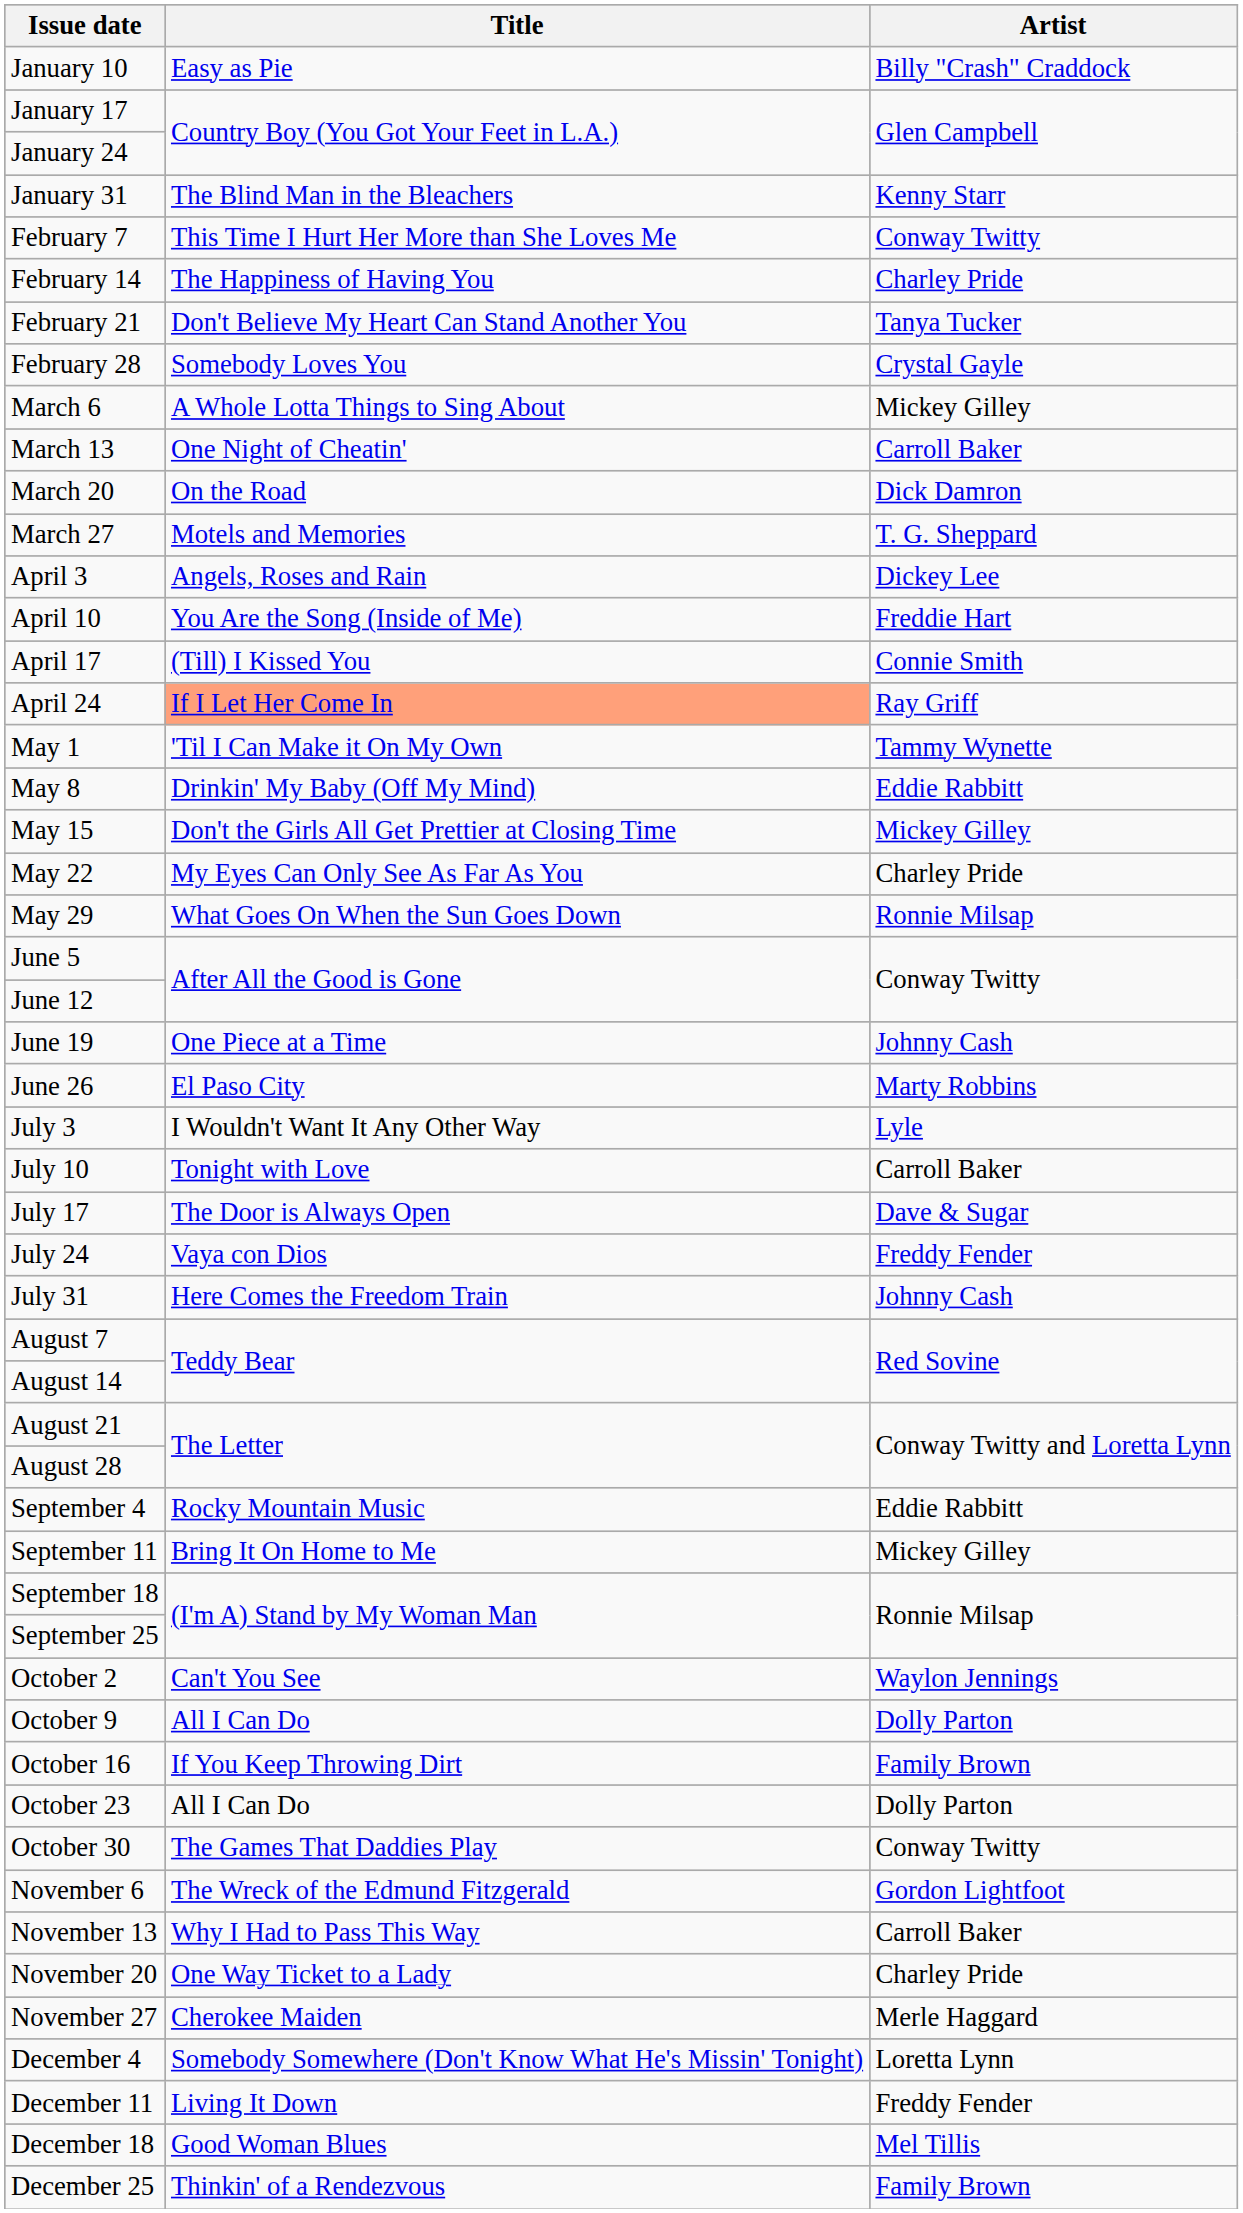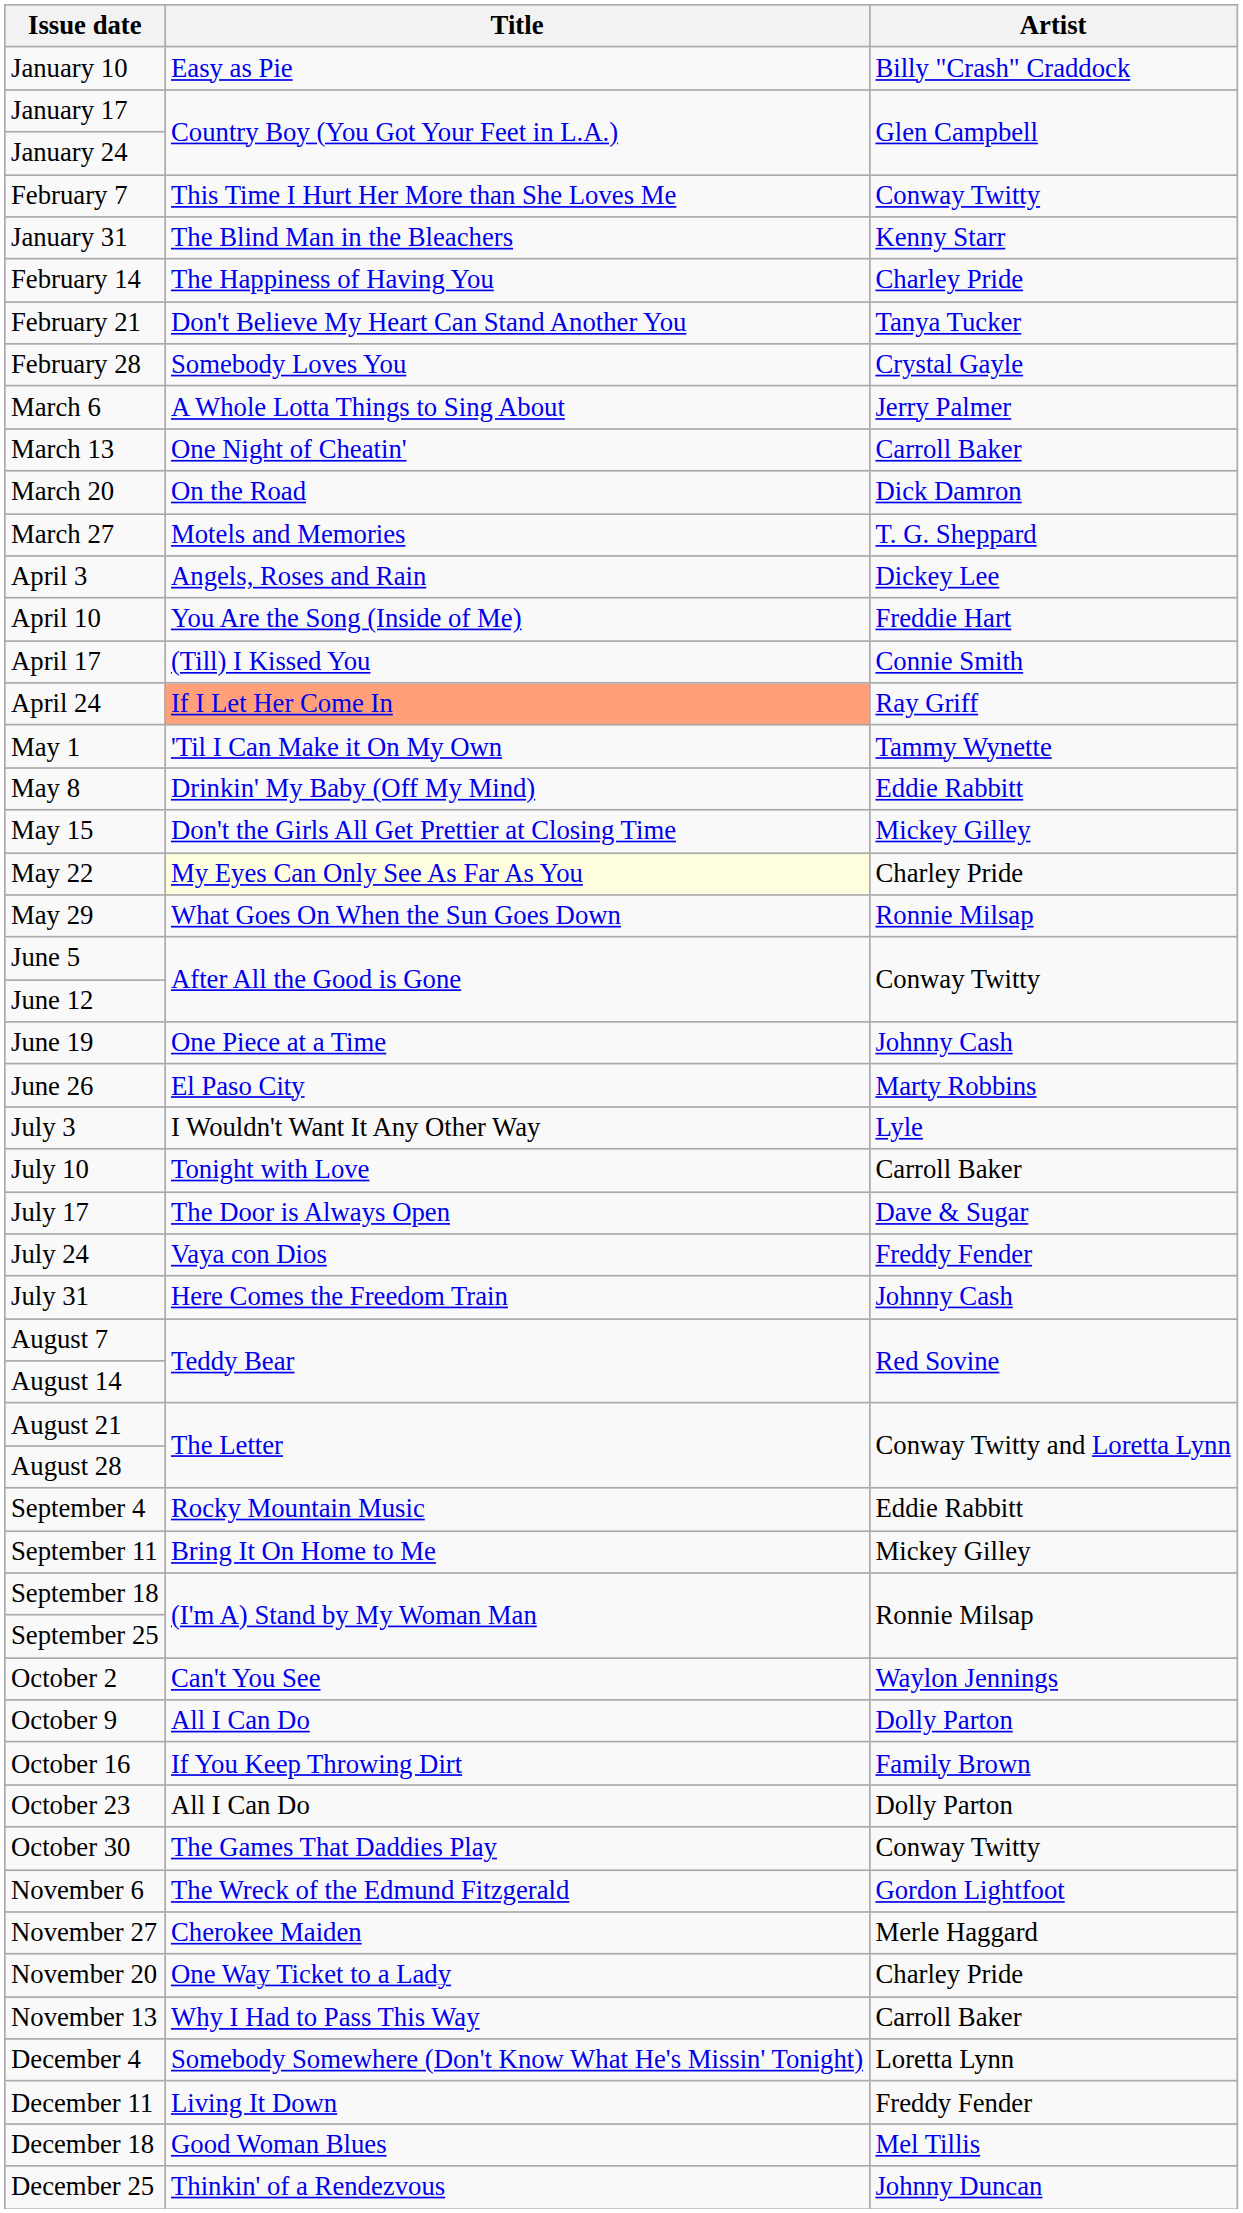rows swapped: January 31 <-> February 7
March 6 | Artist: Mickey Gilley -> Jerry Palmer
May 22 | Title: no background -> lightyellow background
rows swapped: November 13 <-> November 27
December 25 | Artist: Family Brown -> Johnny Duncan
